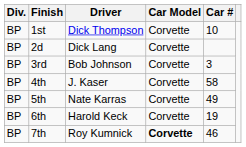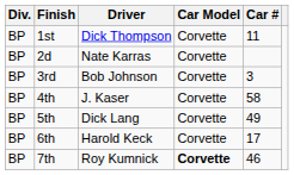1st | Car #: 10 -> 11
2d | Driver: Dick Lang -> Nate Karras
5th | Driver: Nate Karras -> Dick Lang
6th | Car #: 19 -> 17
